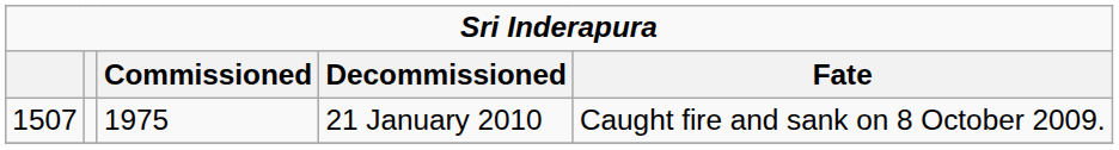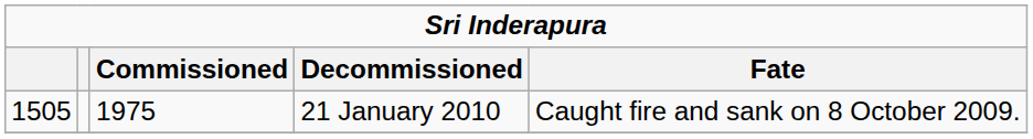21 January 2010 | column 1: 1507 -> 1505
